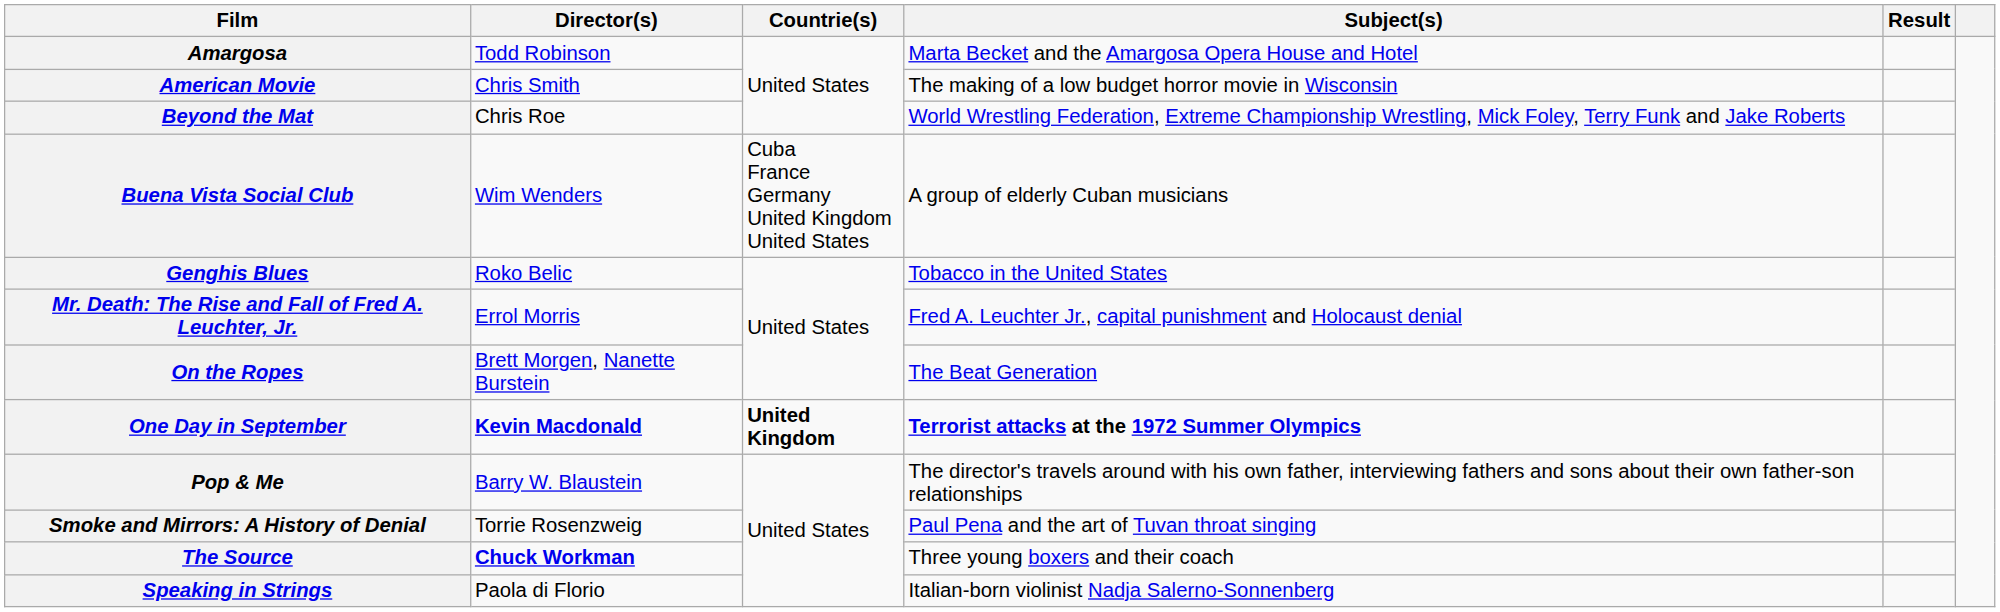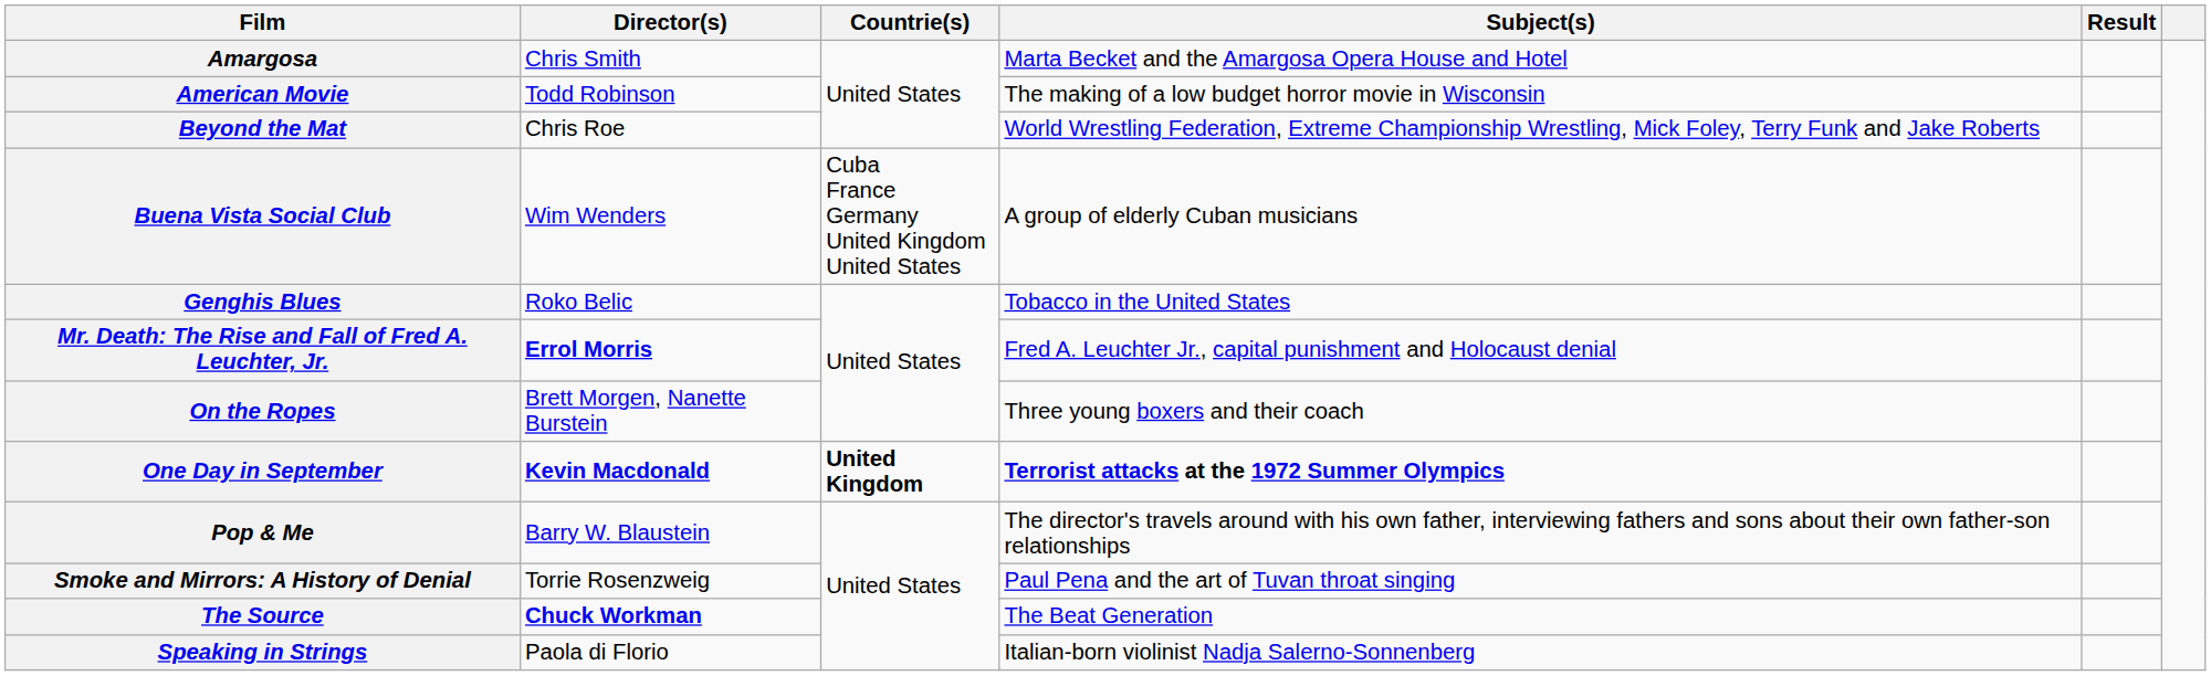Amargosa | Director(s): Todd Robinson -> Chris Smith
American Movie | Director(s): Chris Smith -> Todd Robinson
Mr. Death: The Rise and Fall of Fred A. Leuchter, Jr. | Director(s): normal -> bold
On the Ropes | Subject(s): The Beat Generation -> Three young boxers and their coach
The Source | Subject(s): Three young boxers and their coach -> The Beat Generation
